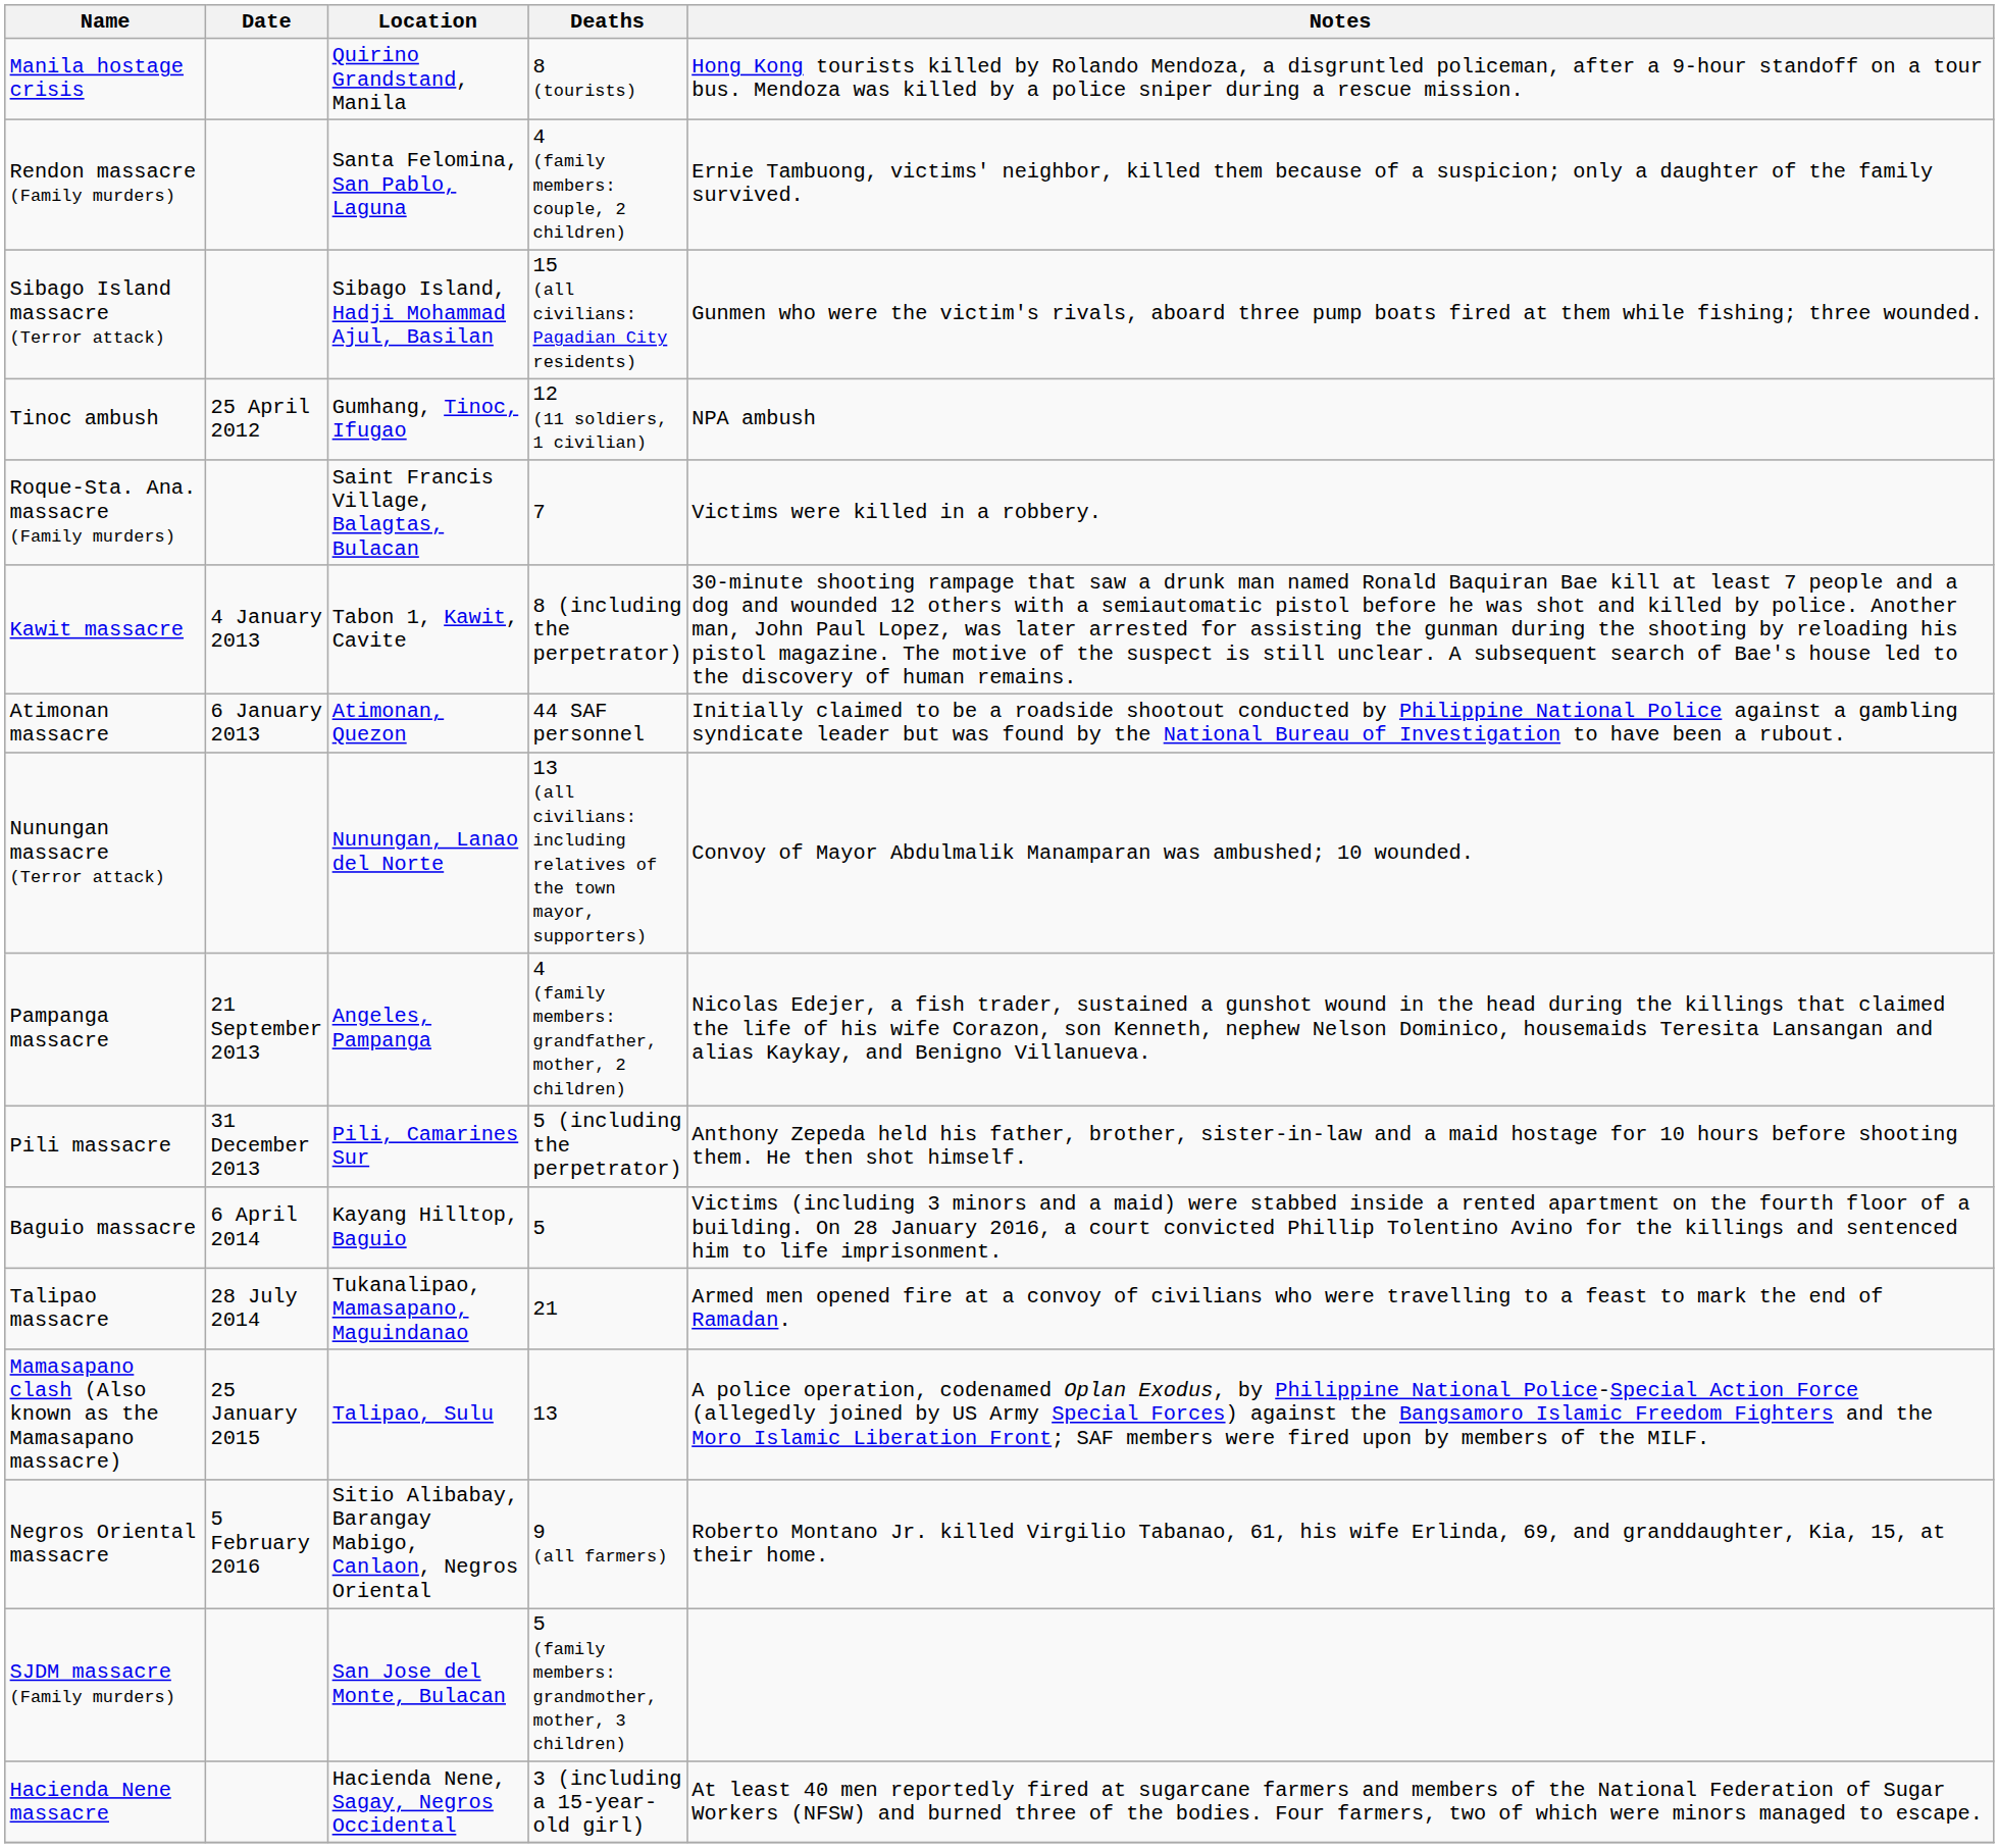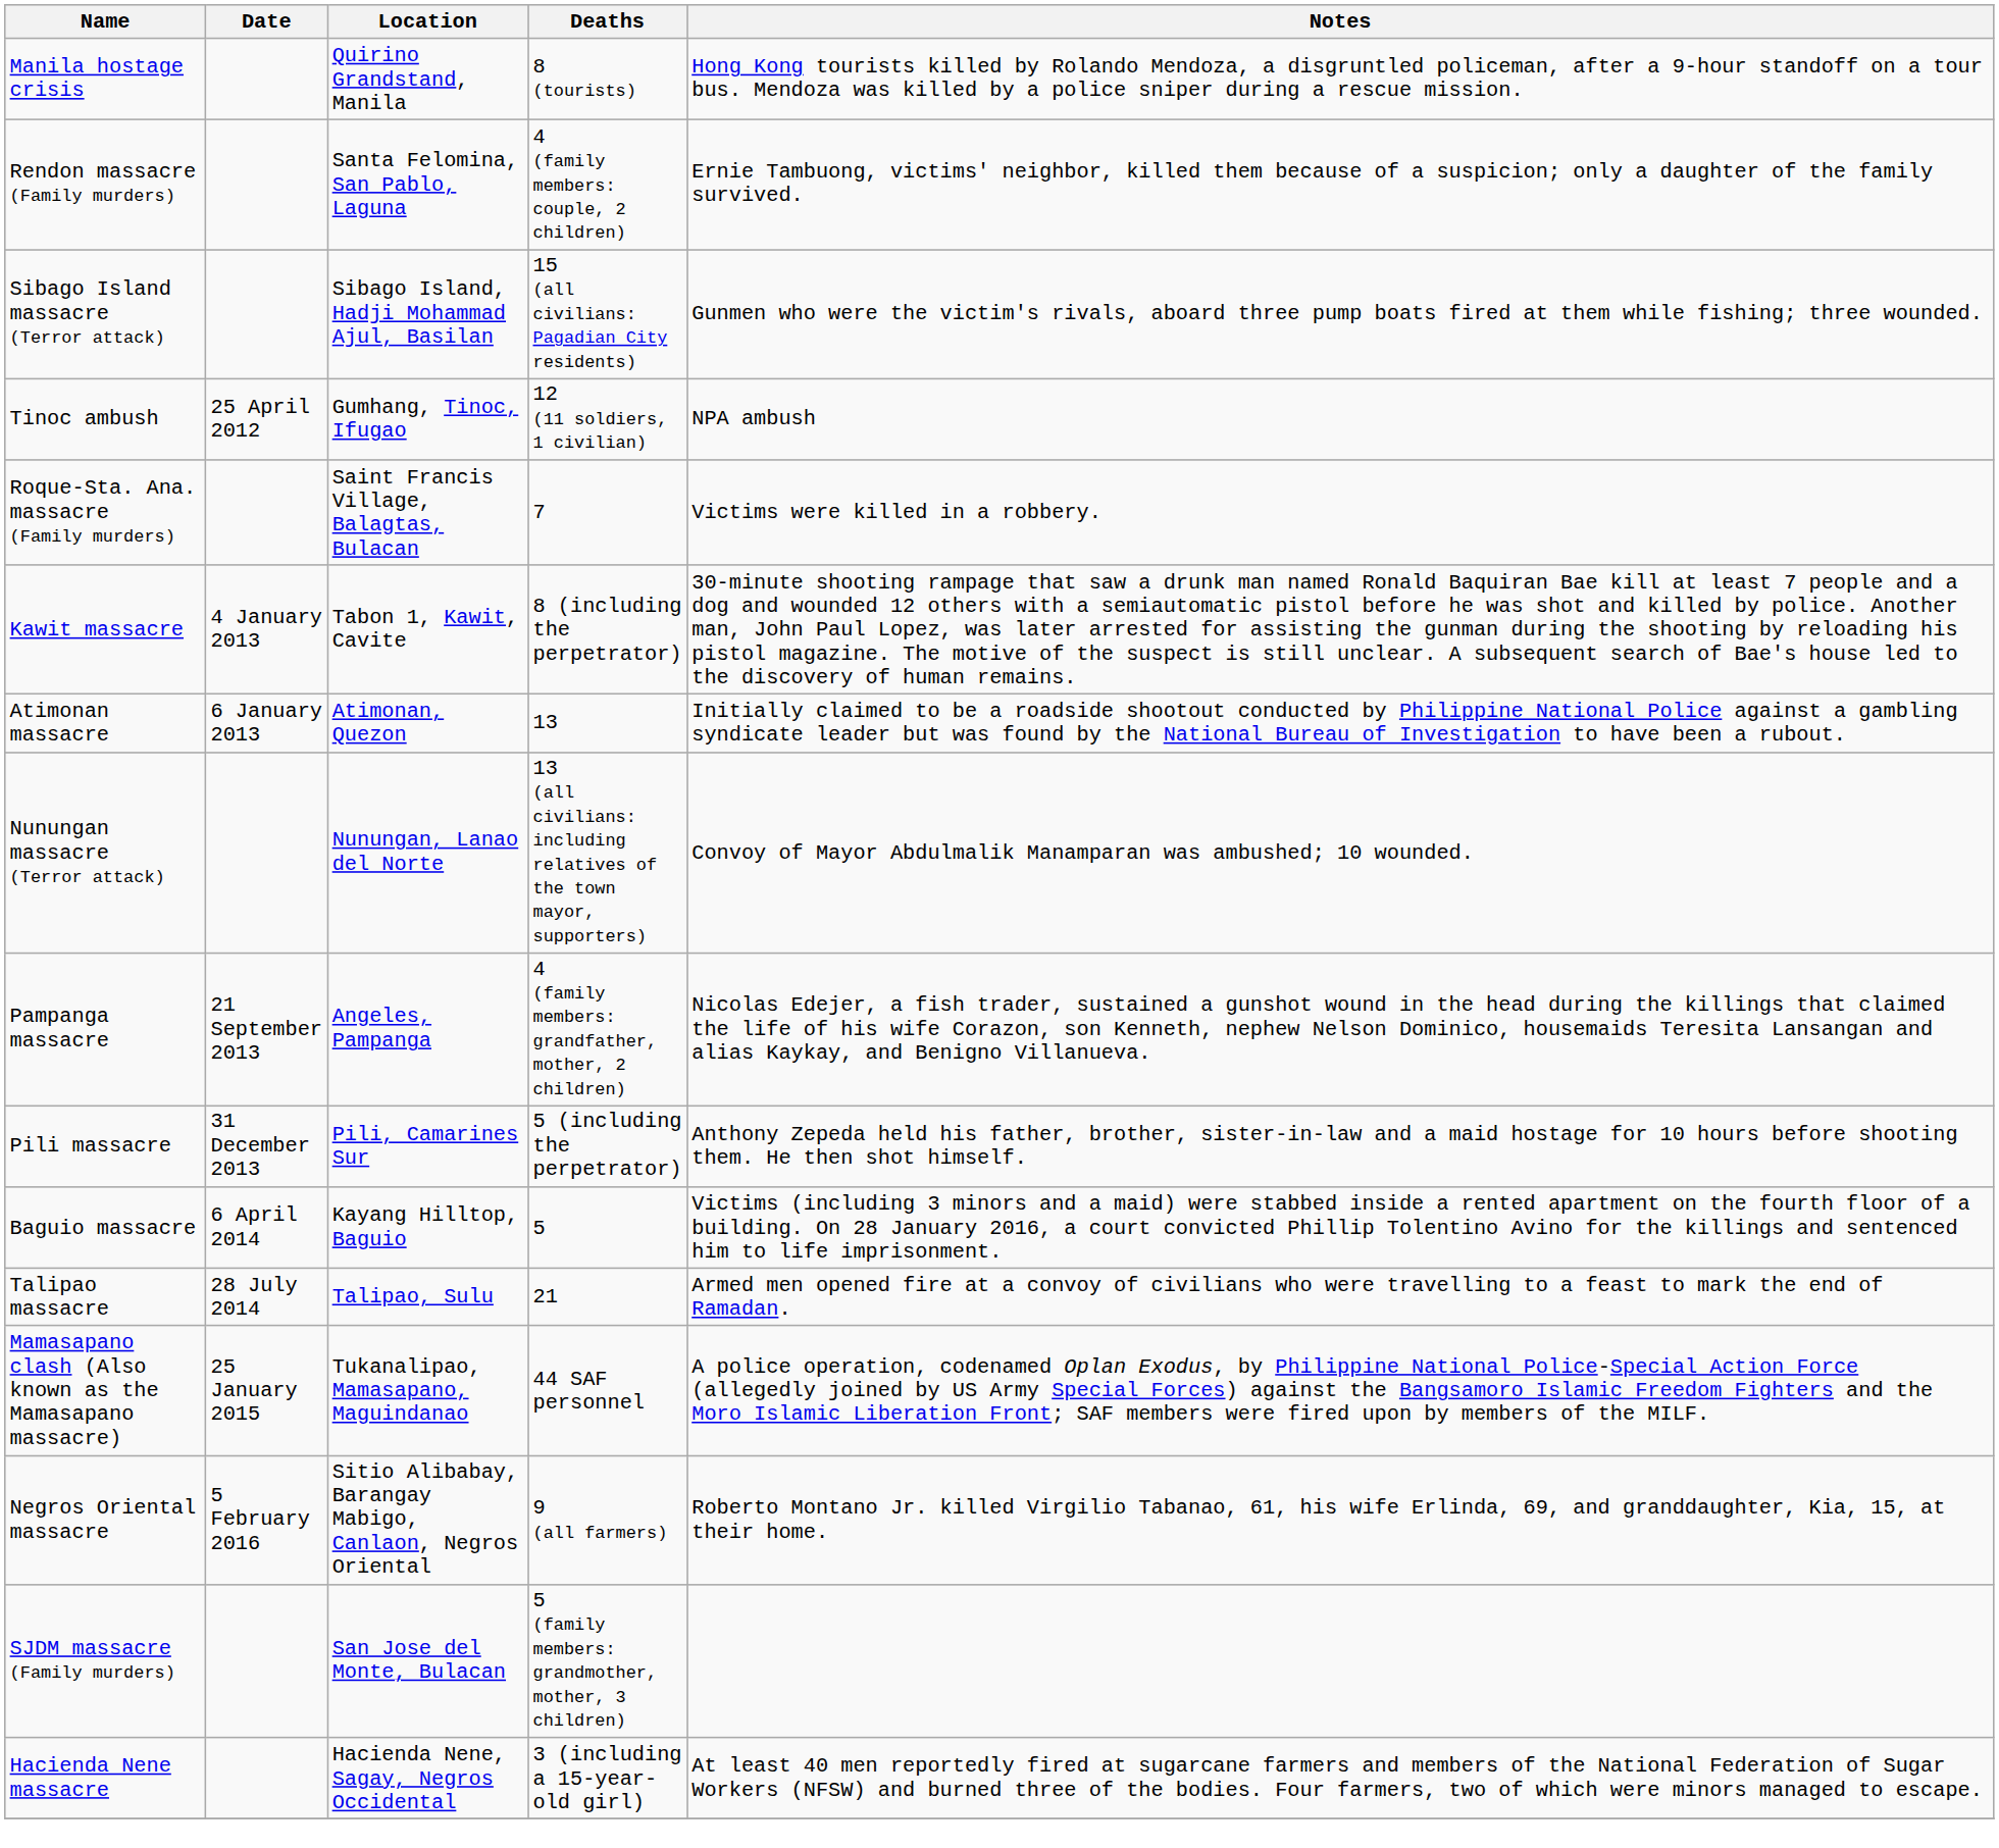Atimonan massacre | Deaths: 44 SAF personnel -> 13
Talipao massacre | Location: Tukanalipao, Mamasapano, Maguindanao -> Talipao, Sulu
Mamasapano clash (Also known as the Mamasapano massacre) | Location: Talipao, Sulu -> Tukanalipao, Mamasapano, Maguindanao
Mamasapano clash (Also known as the Mamasapano massacre) | Deaths: 13 -> 44 SAF personnel
